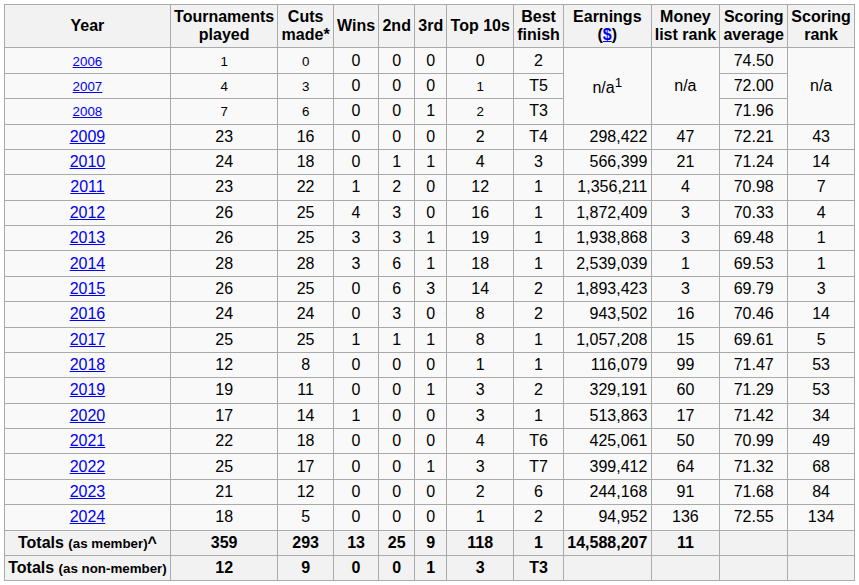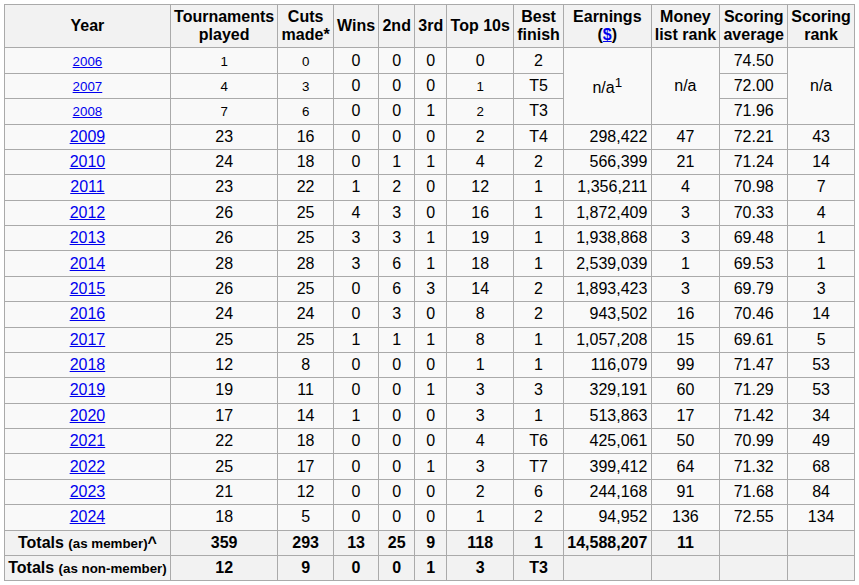2010 | Best finish: 3 -> 2
2019 | Best finish: 2 -> 3
